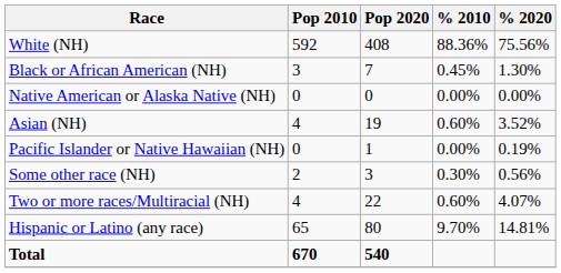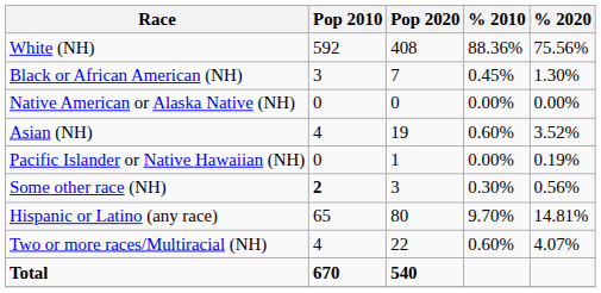Some other race (NH) | Pop 2010: normal -> bold
rows swapped: Two or more races/Multiracial (NH) <-> Hispanic or Latino (any race)
